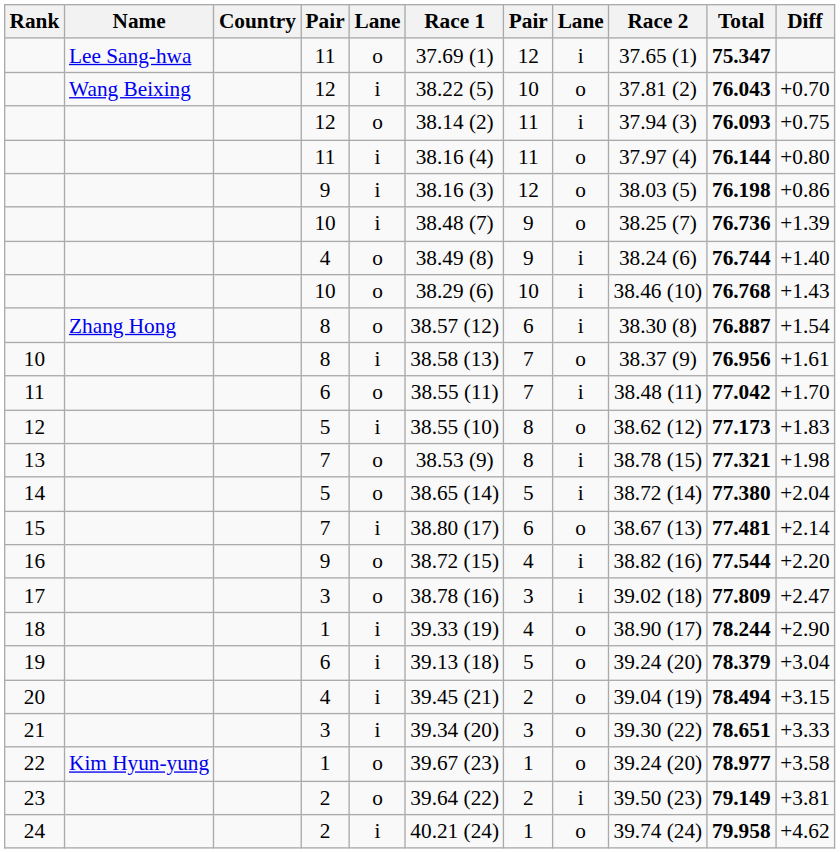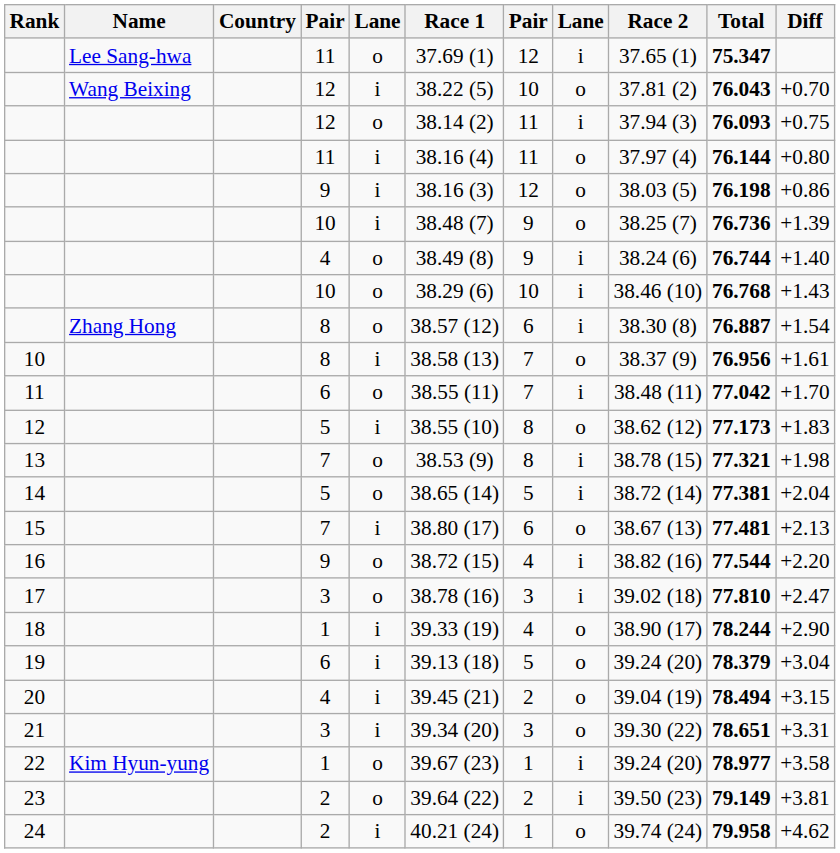14 | Total: 77.380 -> 77.381
15 | Diff: +2.14 -> +2.13
17 | Total: 77.809 -> 77.810
21 | Diff: +3.33 -> +3.31
22 | column 8: o -> i
